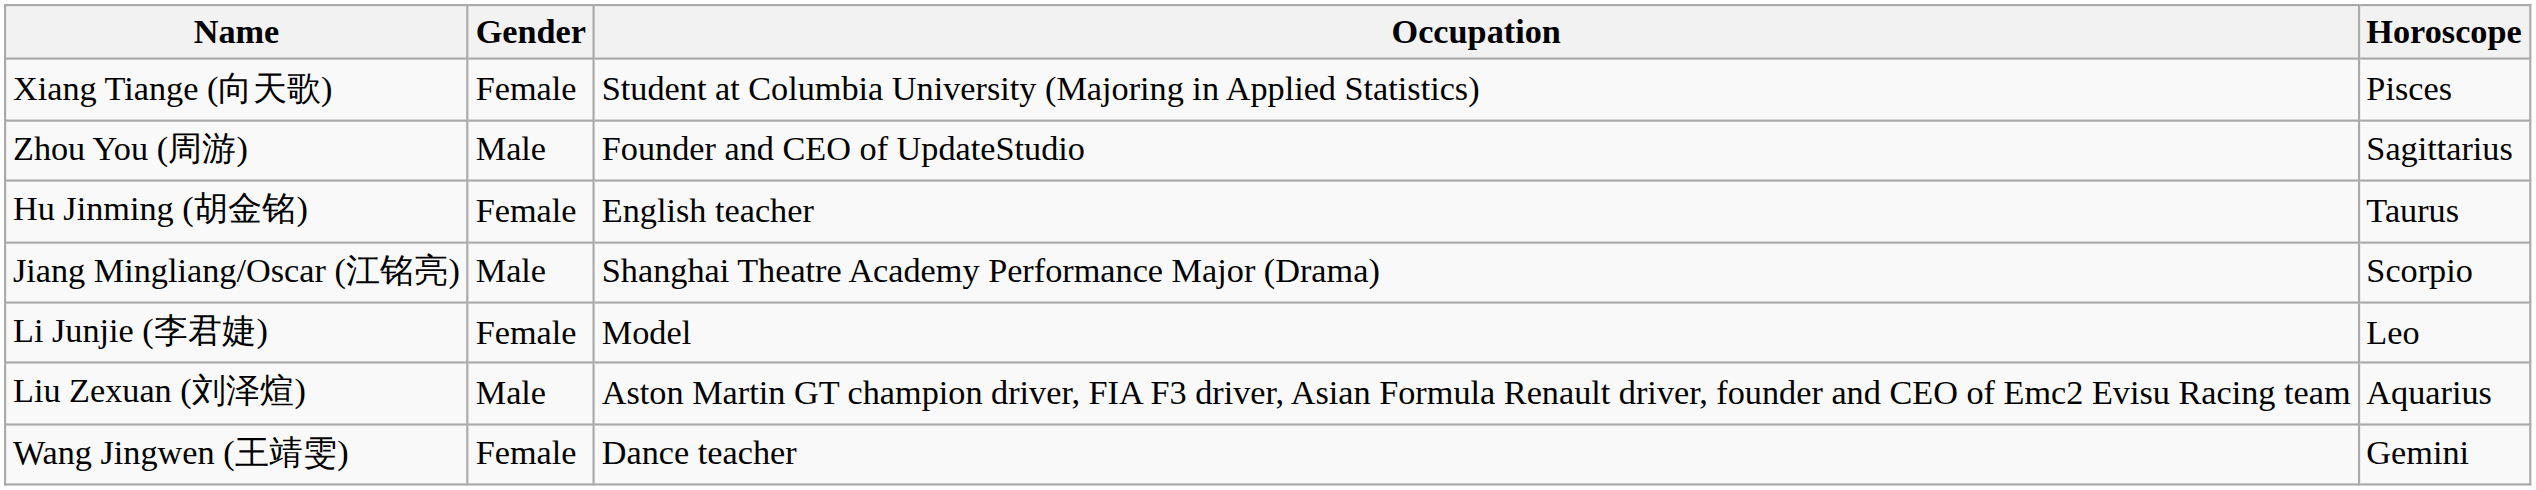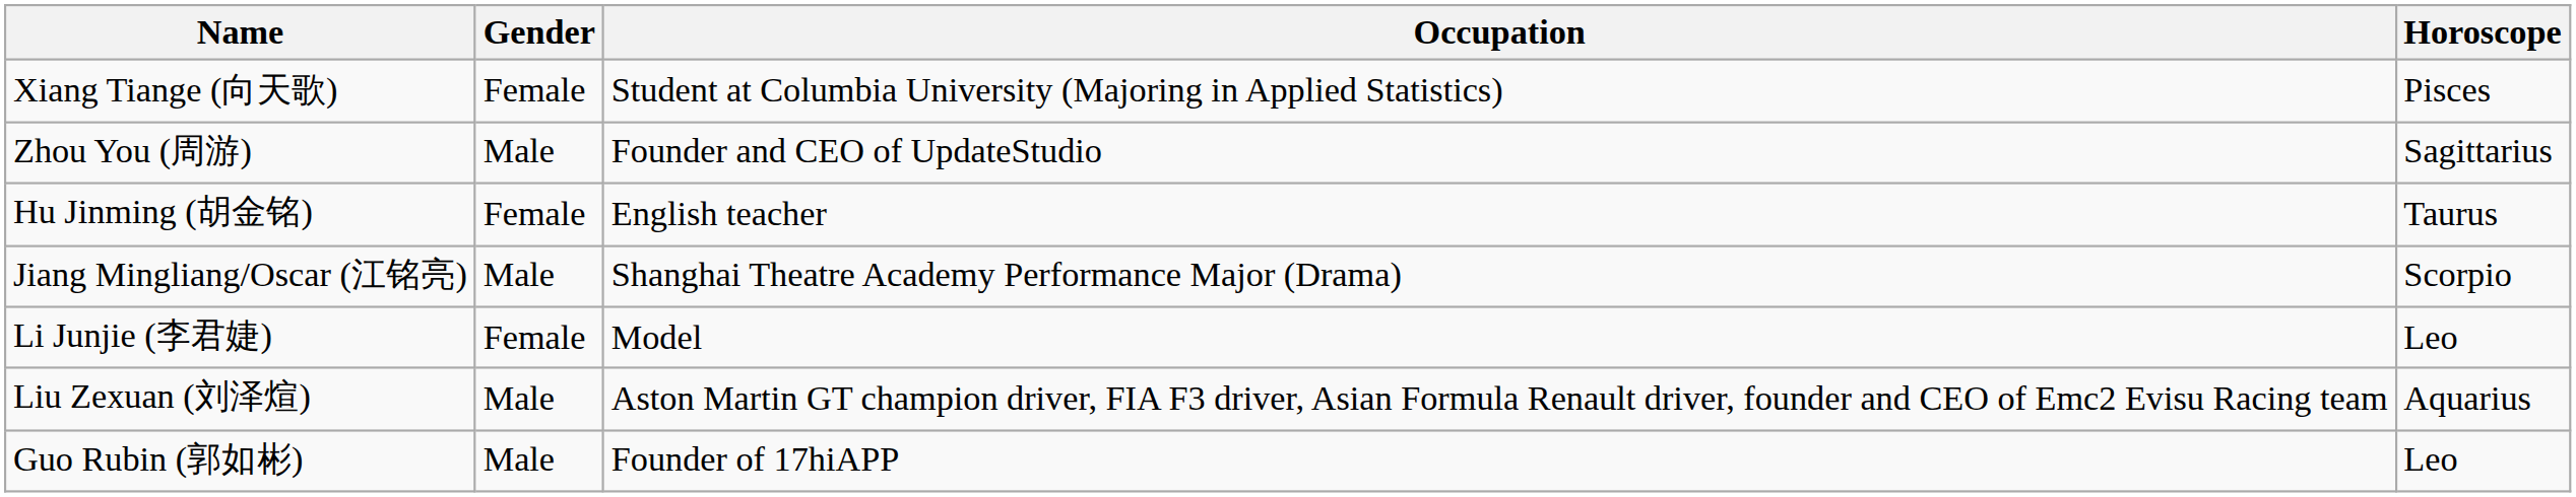+ row: Guo Rubin (郭如彬) | Male | Founder of 17hiAPP | Leo
- row: Wang Jingwen (王靖雯) | Female | Dance teacher | Gemini
